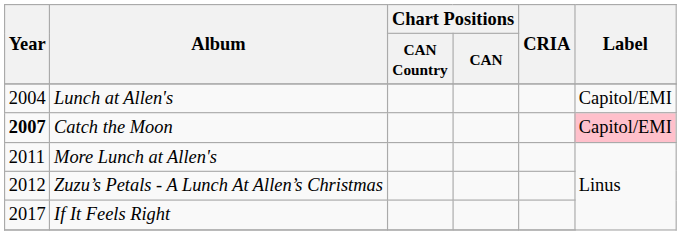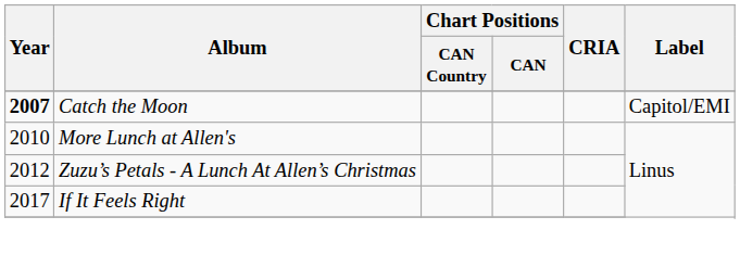- row: 2004 | Lunch at Allen's | Capitol/EMI
Catch the Moon | Label: pink background -> no background
More Lunch at Allen's | Year: 2011 -> 2010
